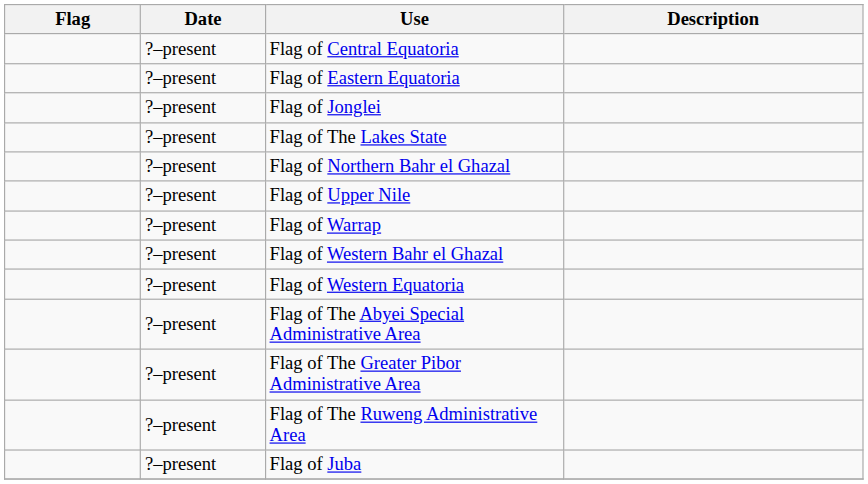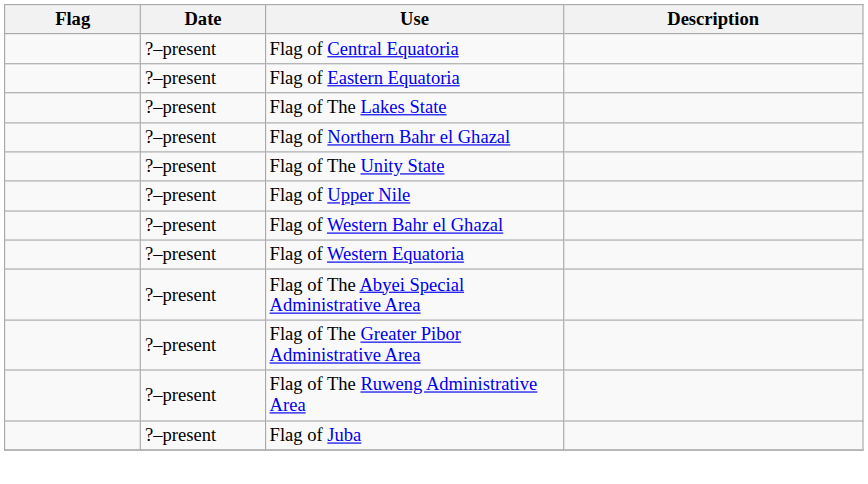- row: ?–present | Flag of Jonglei
+ row: ?–present | Flag of The Unity State
- row: ?–present | Flag of Warrap
